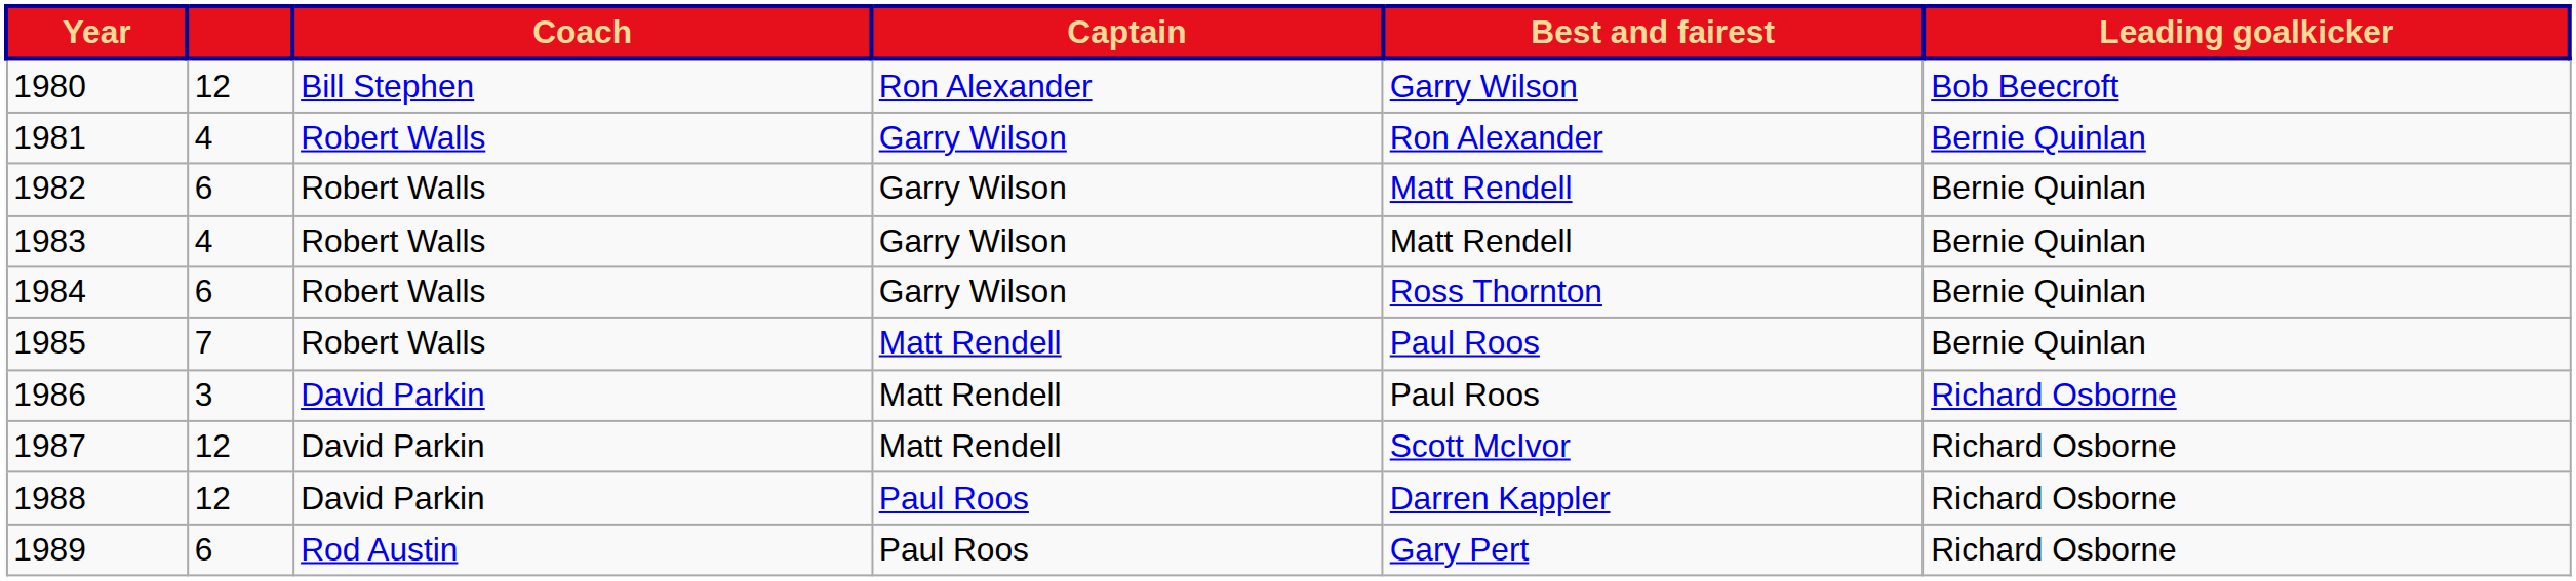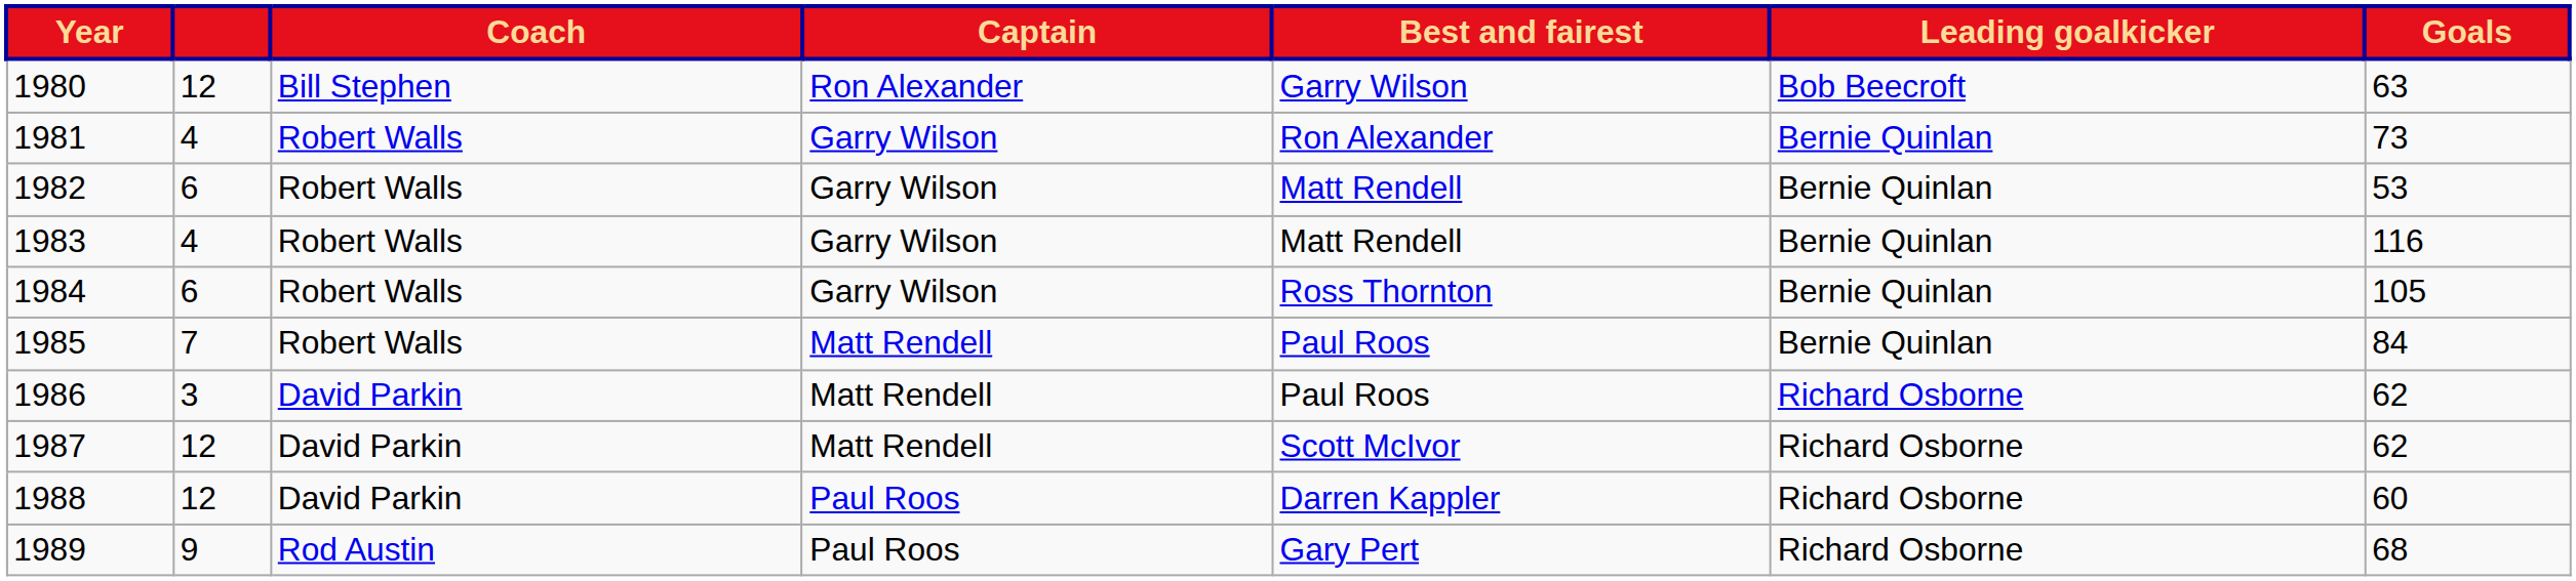+ column: Goals | 63 | 73 | 53 | 116 | 105 | 84 | 62 | 62 | 60 | 68
1989 | column 2: 6 -> 9
